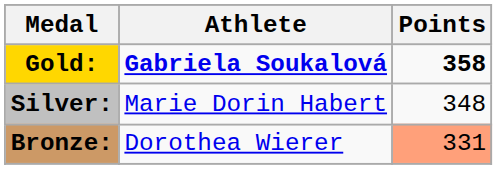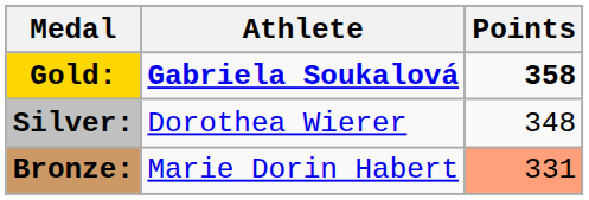Silver: | Athlete: Marie Dorin Habert -> Dorothea Wierer
Bronze: | Athlete: Dorothea Wierer -> Marie Dorin Habert
